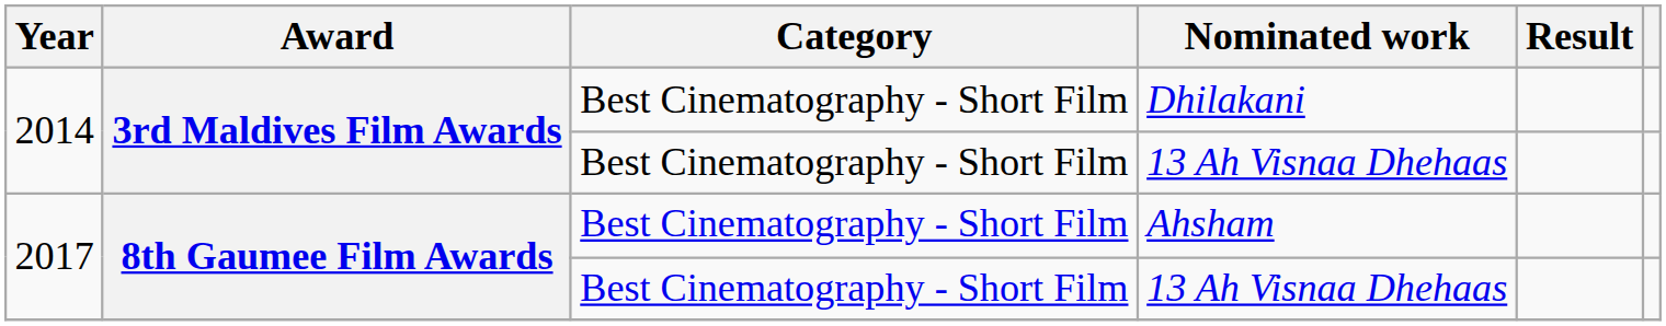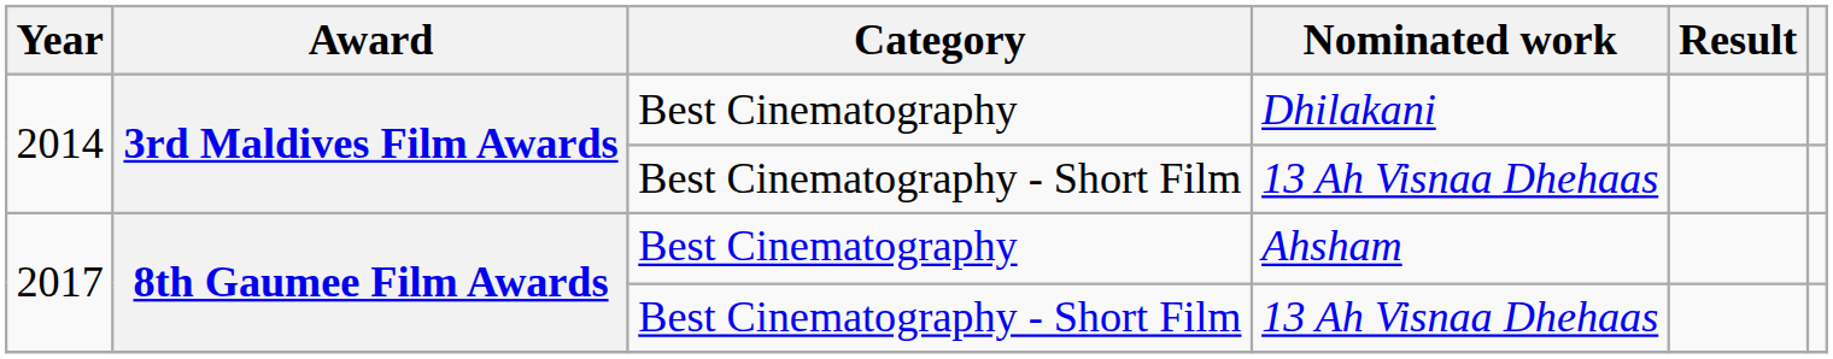Dhilakani | Category: Best Cinematography - Short Film -> Best Cinematography
Ahsham | Category: Best Cinematography - Short Film -> Best Cinematography
